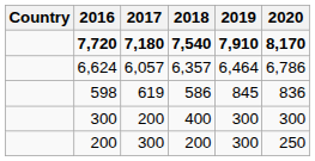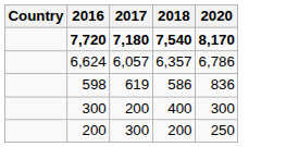- column: 2019 | 7,910 | 6,464 | 845 | 300 | 300
